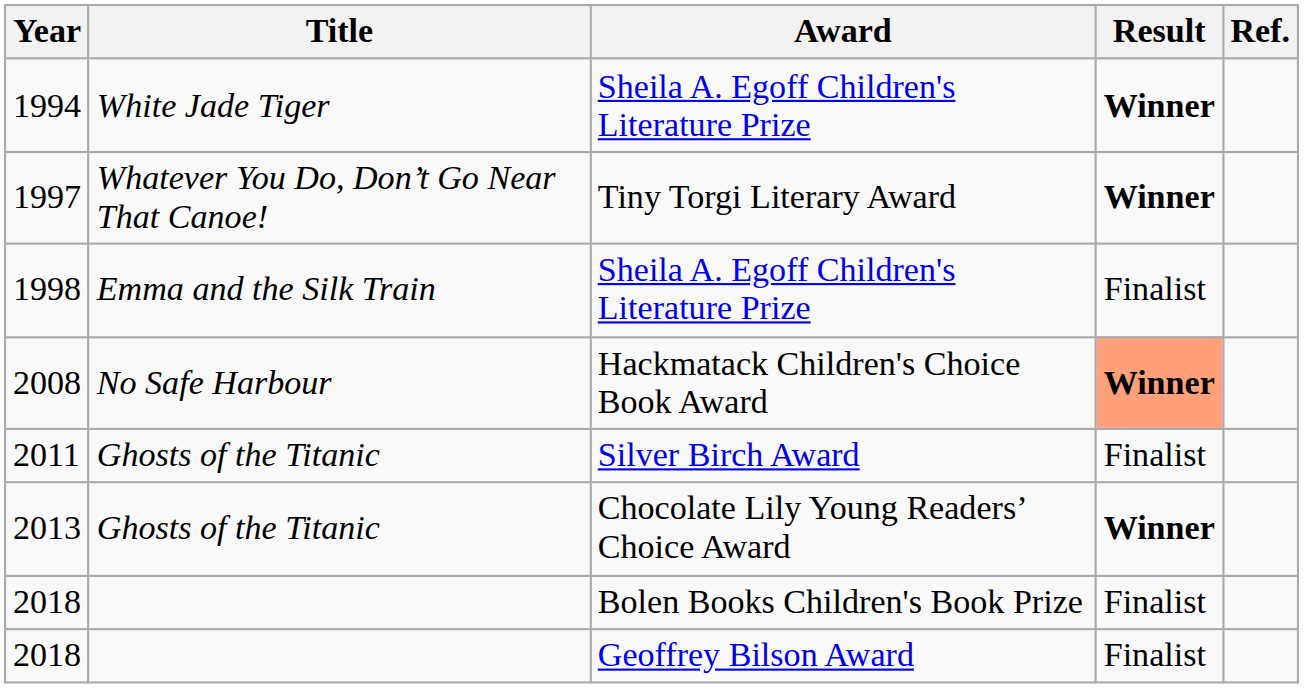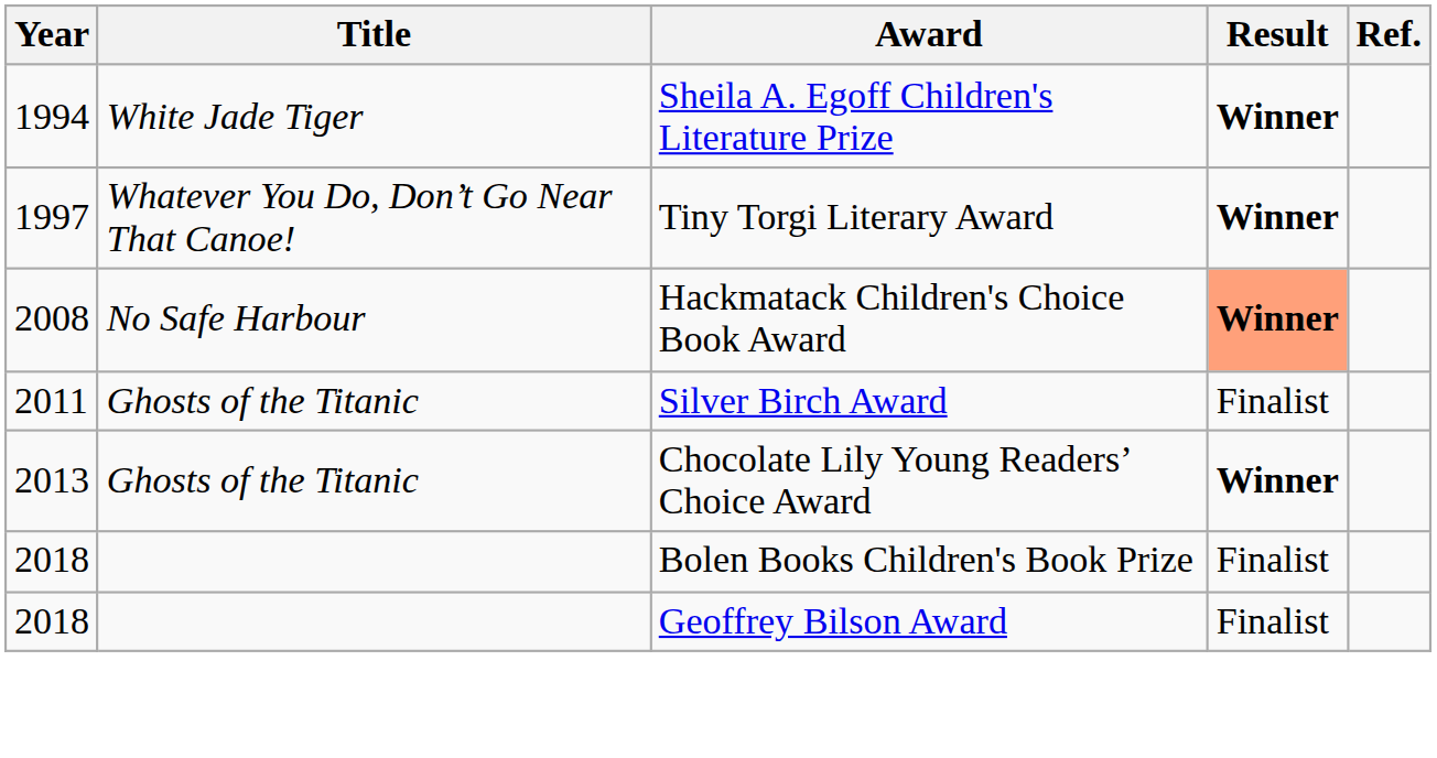- row: 1998 | Emma and the Silk Train | Sheila A. Egoff Children's Literature Prize | Finalist
